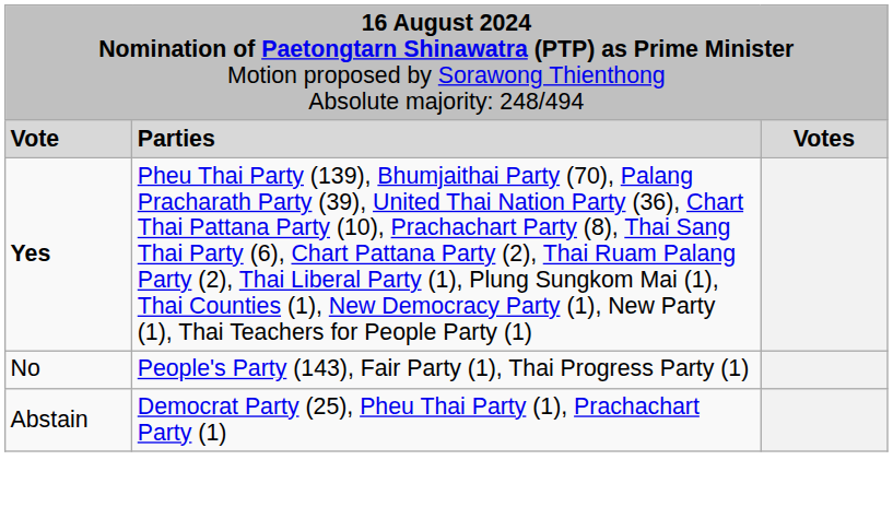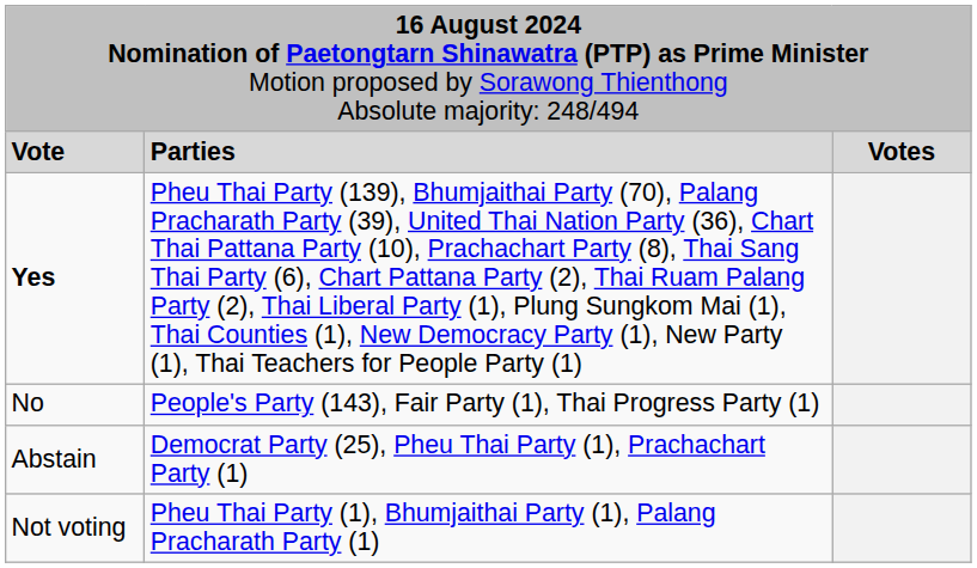+ row: Not voting | Pheu Thai Party (1), Bhumjaithai Party (1), Palang Pracharath Party (1)
